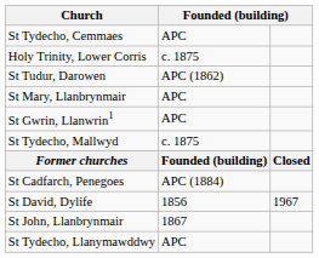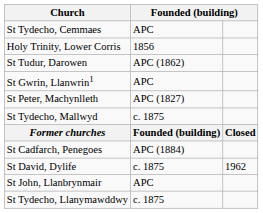Holy Trinity, Lower Corris | column 2: c. 1875 -> 1856
- row: St Mary, Llanbrynmair | APC
+ row: St Peter, Machynlleth | APC (1827)
St David, Dylife | column 2: 1856 -> c. 1875
St David, Dylife | column 3: 1967 -> 1962
St John, Llanbrynmair | column 2: 1867 -> APC
St Tydecho, Llanymawddwy | column 2: APC -> c. 1875
